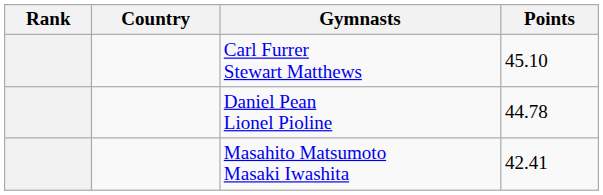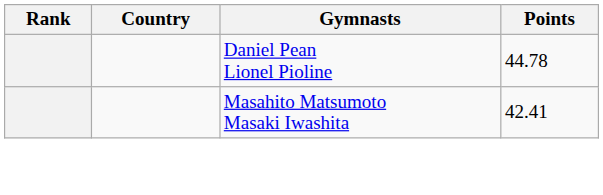- row: Carl Furrer Stewart Matthews | 45.10
